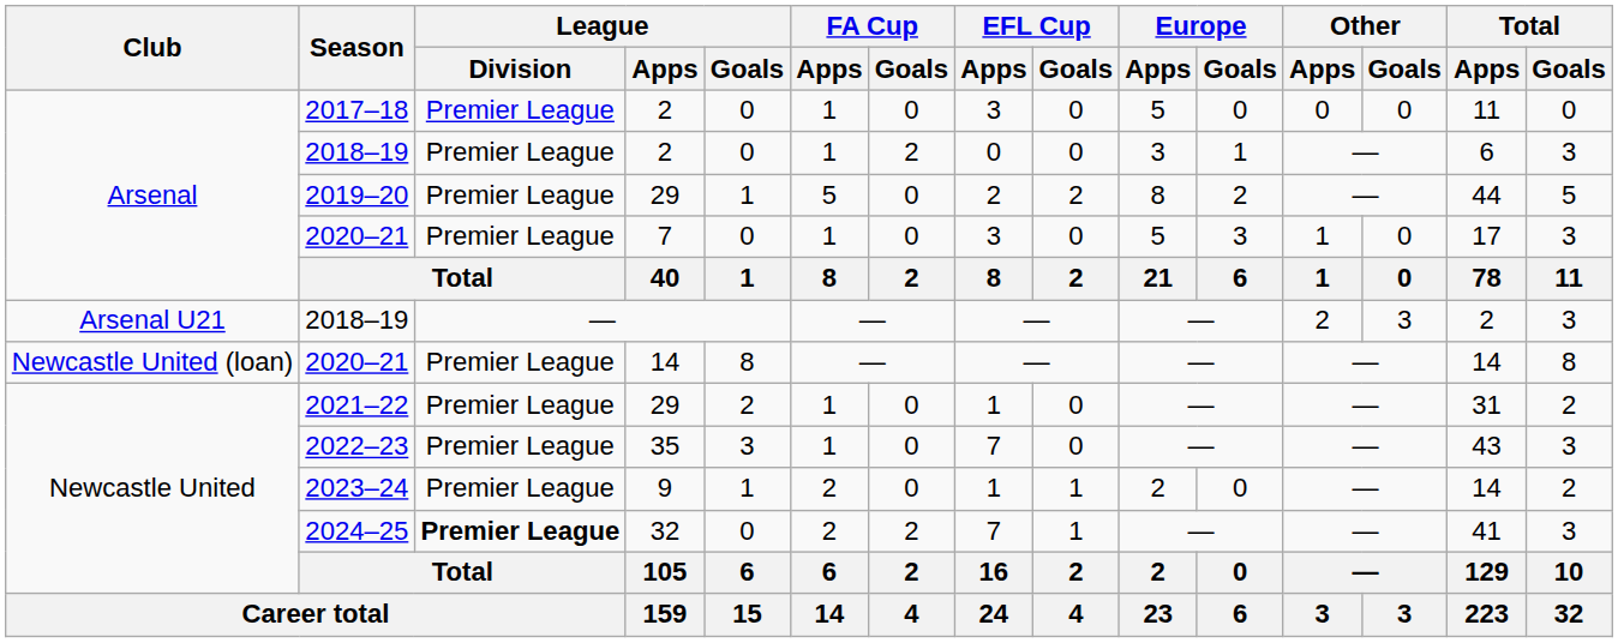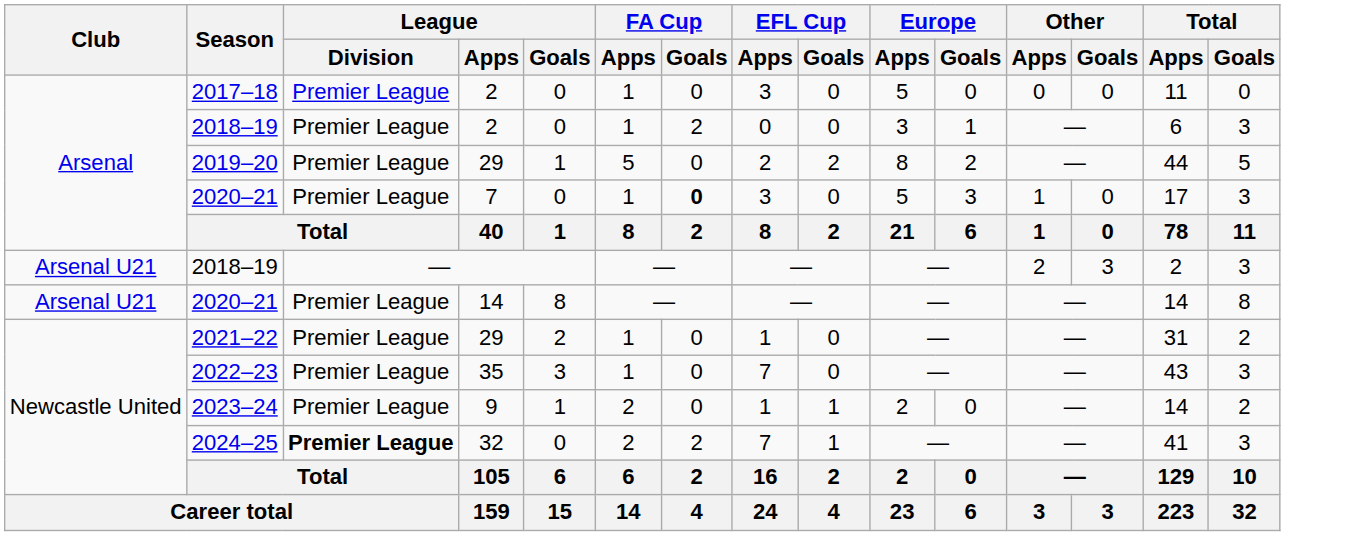2020–21 / 7 | FA Cup / Goals: normal -> bold
2020–21 / 14 | Club: Newcastle United (loan) -> Arsenal U21
